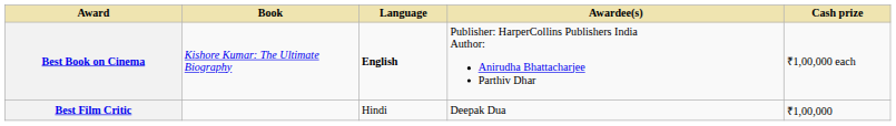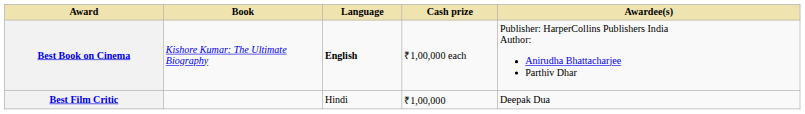columns swapped: Awardee(s) <-> Cash prize
